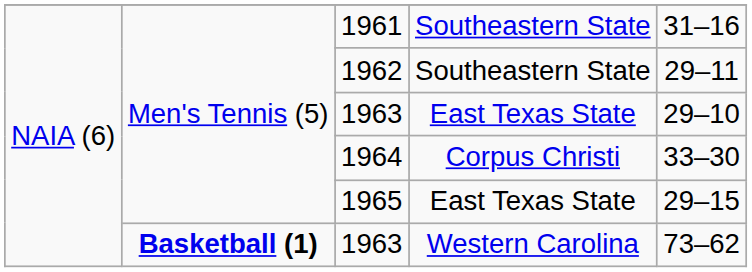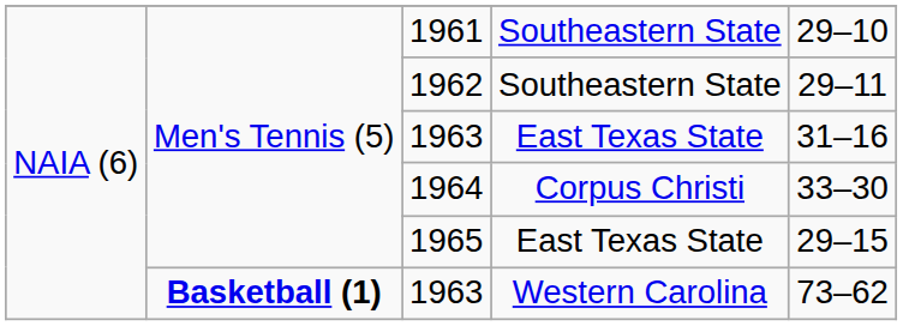1961 | column 5: 31–16 -> 29–10
1963 / East Texas State | column 5: 29–10 -> 31–16
